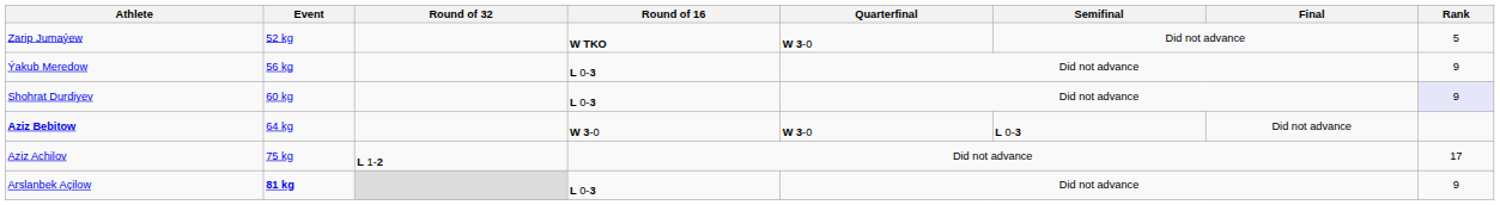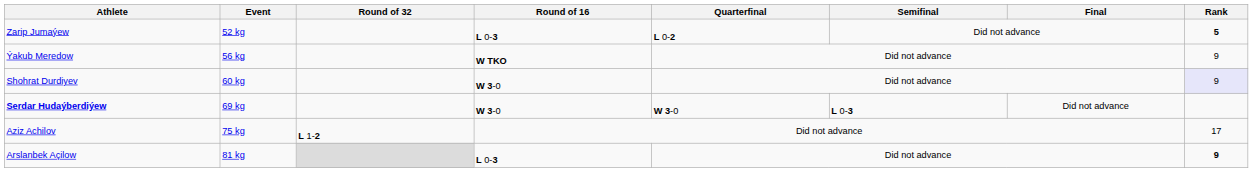Zarip Jumaýew | Round of 16: W TKO -> L 0-3
Zarip Jumaýew | Quarterfinal: W 3-0 -> L 0-2
Zarip Jumaýew | Rank: normal -> bold
Ýakub Meredow | Round of 16: L 0-3 -> W TKO
Shohrat Durdiyev | Round of 16: L 0-3 -> W 3-0
- row: Aziz Bebitow | 64 kg | W 3-0 | W 3-0 | L 0-3 | Did not advance
+ row: Serdar Hudaýberdiýew | 69 kg | W 3-0 | W 3-0 | L 0-3 | Did not advance
Arslanbek Açilow | Event: bold -> normal
Arslanbek Açilow | Rank: normal -> bold
